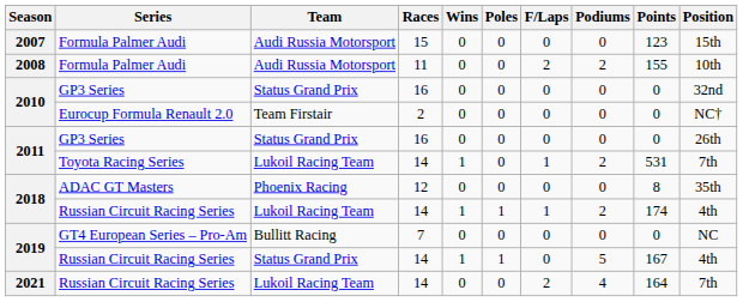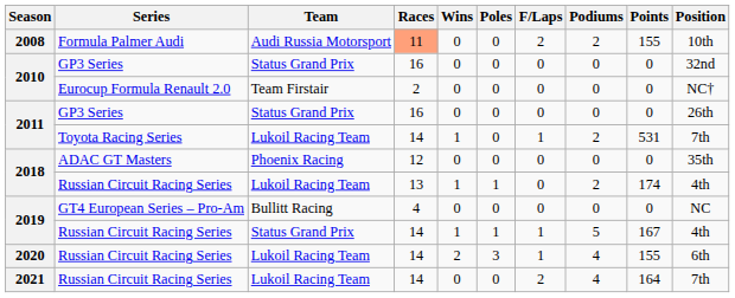- row: 2007 | Formula Palmer Audi | Audi Russia Motorsport | 15 | 0 | 0 | 0 | 0 | 123 | 15th
2008 | Races: no background -> lightsalmon background
2018 / ADAC GT Masters | Points: 8 -> 0
2018 / Russian Circuit Racing Series | Races: 14 -> 13
2018 / Russian Circuit Racing Series | F/Laps: 1 -> 0
2019 / GT4 European Series – Pro-Am | Races: 7 -> 4
2019 / Russian Circuit Racing Series | F/Laps: 0 -> 1
+ row: 2020 | Russian Circuit Racing Series | Lukoil Racing Team | 14 | 2 | 3 | 1 | 4 | 155 | 6th
